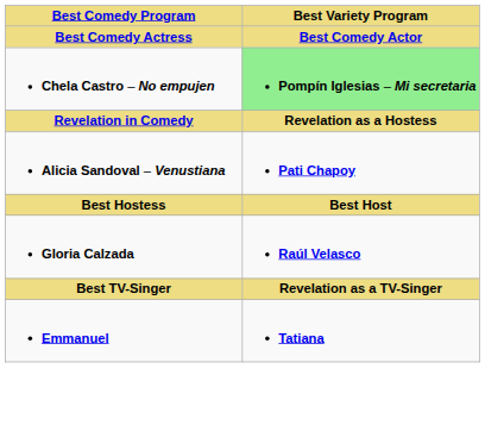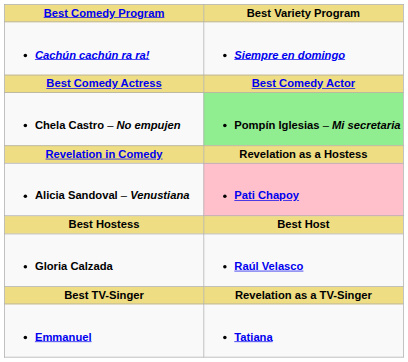+ row: Cachún cachún ra ra! | Siempre en domingo
Alicia Sandoval – Venustiana | Best Variety Program: no background -> pink background
